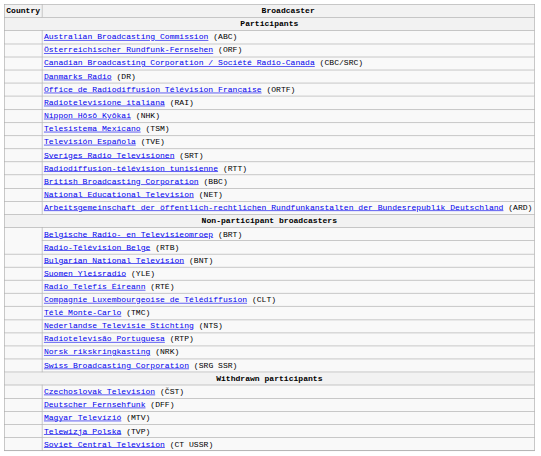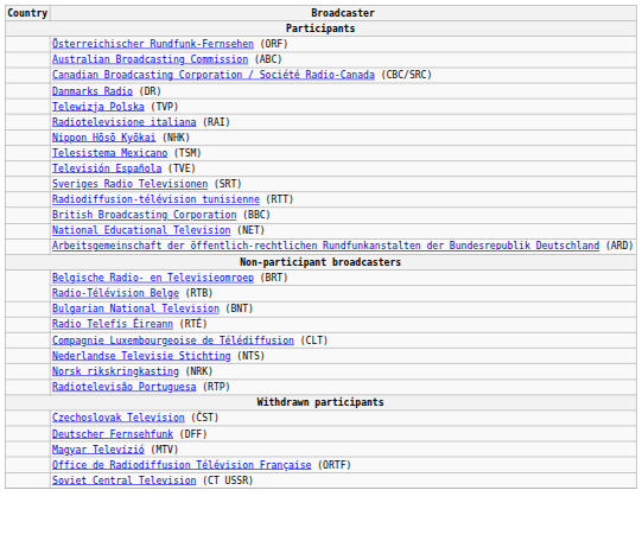rows swapped: Australian Broadcasting Commission (ABC) <-> Österreichischer Rundfunk-Fernsehen (ORF)
rows swapped: Office de Radiodiffusion Télévision Française (ORTF) <-> Telewizja Polska (TVP)
- row: Suomen Yleisradio (YLE)
- row: Télé Monte-Carlo (TMC)
rows swapped: Norsk rikskringkasting (NRK) <-> Radiotelevisão Portuguesa (RTP)
- row: Swiss Broadcasting Corporation (SRG SSR)
